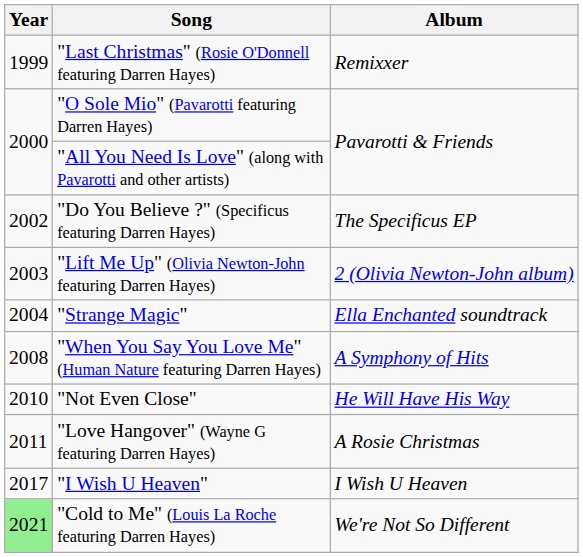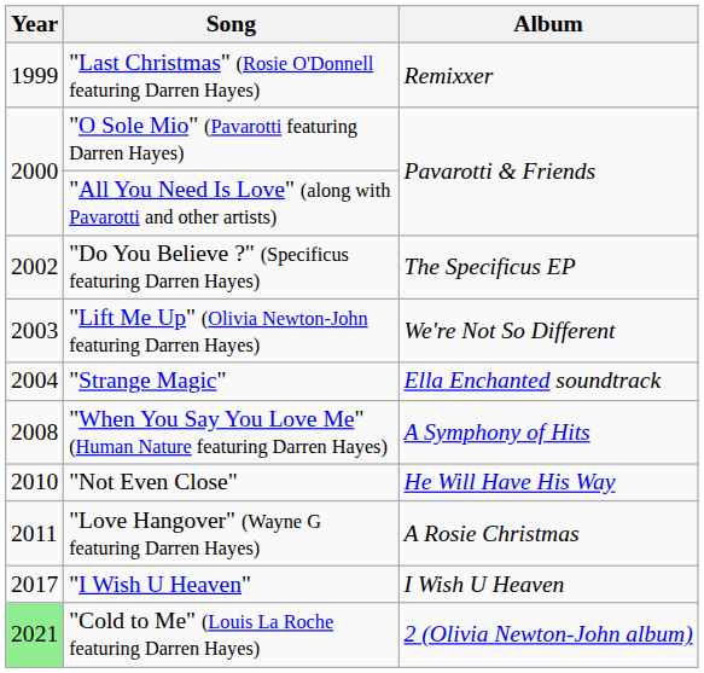"Lift Me Up" (Olivia Newton-John featuring Darren Hayes) | Album: 2 (Olivia Newton-John album) -> We're Not So Different
"Cold to Me" (Louis La Roche featuring Darren Hayes) | Album: We're Not So Different -> 2 (Olivia Newton-John album)
